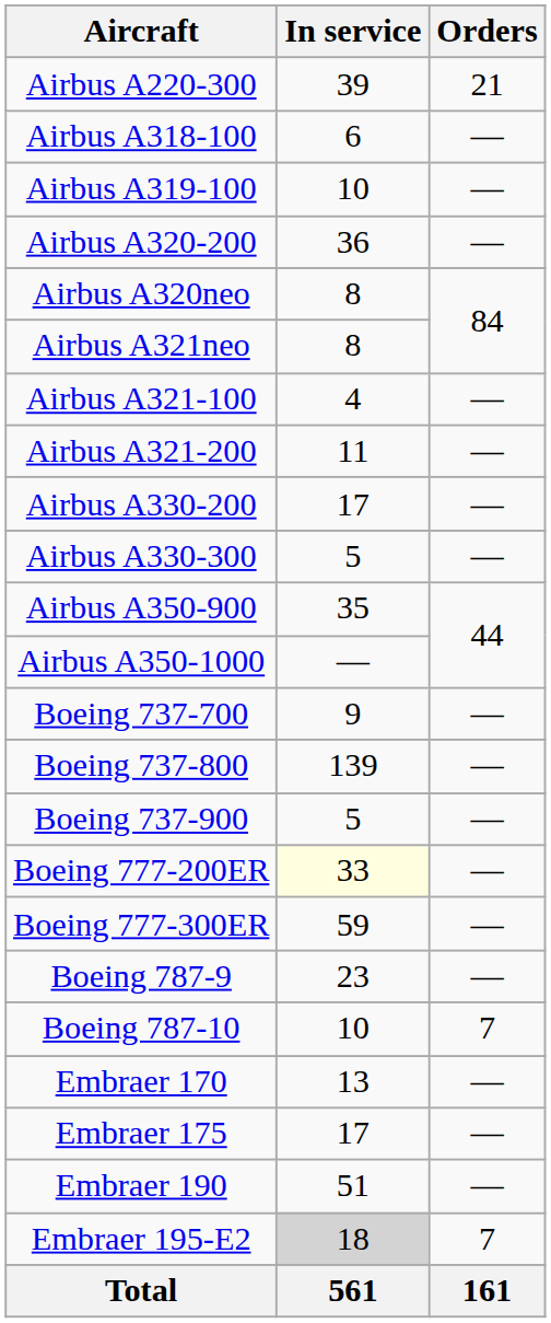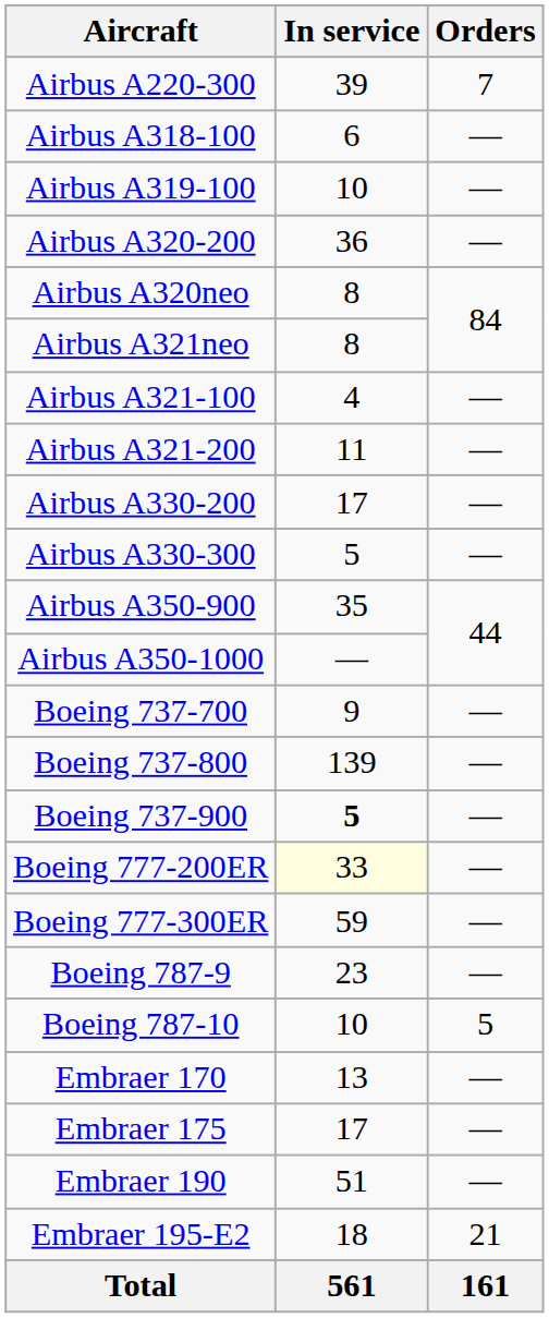Airbus A220-300 | Orders: 21 -> 7
Boeing 737-900 | In service: normal -> bold
Boeing 787-10 | Orders: 7 -> 5
Embraer 195-E2 | In service: lightgrey background -> no background
Embraer 195-E2 | Orders: 7 -> 21
